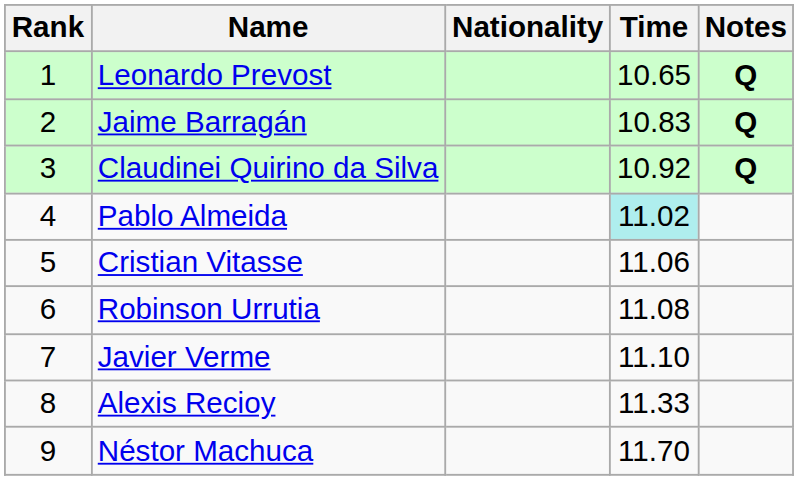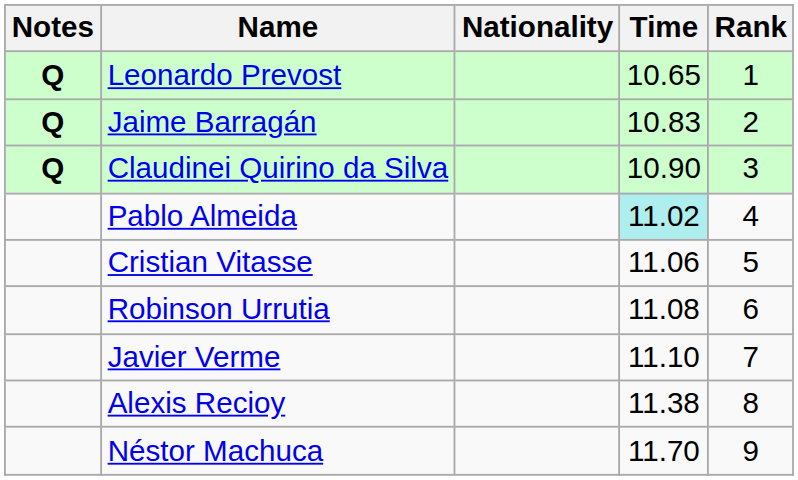columns swapped: Rank <-> Notes
Claudinei Quirino da Silva | Time: 10.92 -> 10.90
Alexis Recioy | Time: 11.33 -> 11.38
